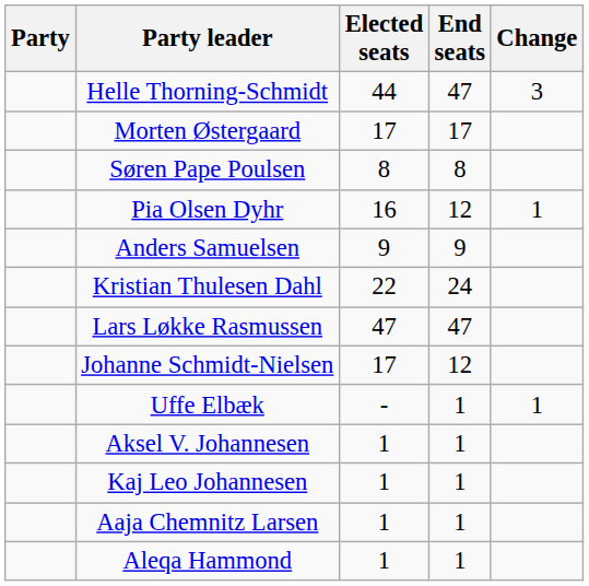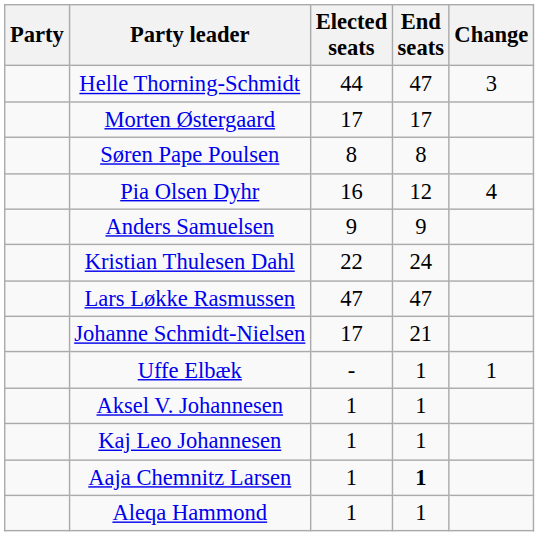Pia Olsen Dyhr | Change: 1 -> 4
Johanne Schmidt-Nielsen | End seats: 12 -> 21
Aaja Chemnitz Larsen | End seats: normal -> bold
